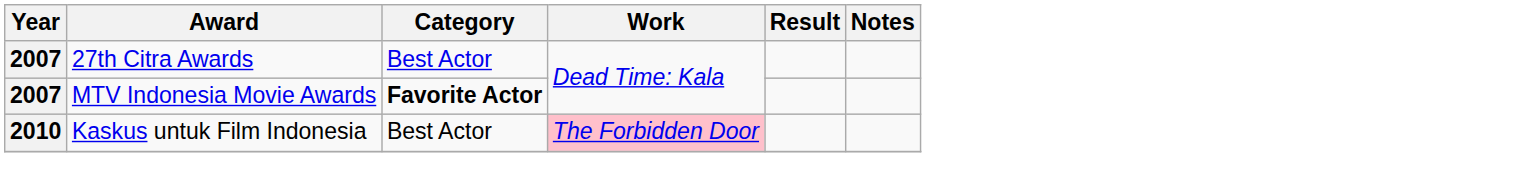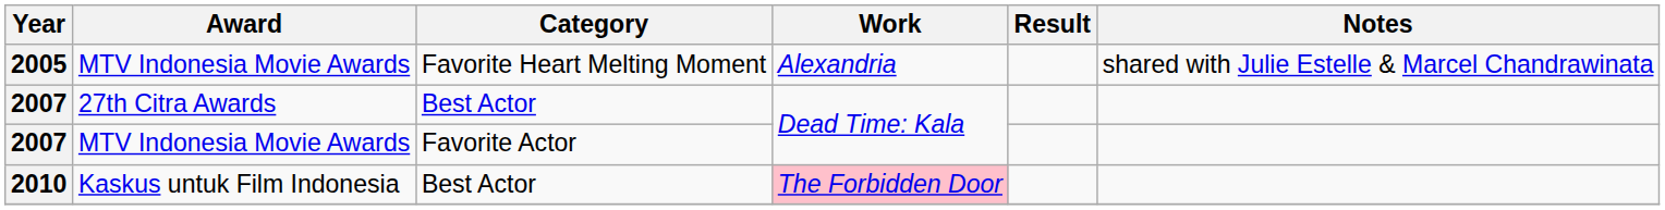+ row: 2005 | MTV Indonesia Movie Awards | Favorite Heart Melting Moment | Alexandria | shared with Julie Estelle & Marcel Chandrawinata
2007 / MTV Indonesia Movie Awards | Category: bold -> normal
